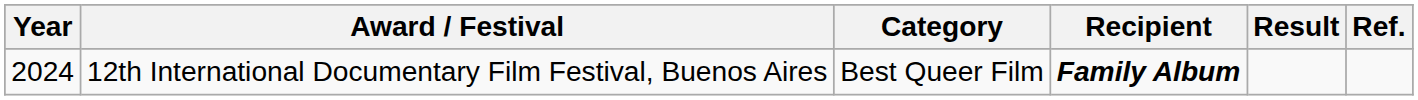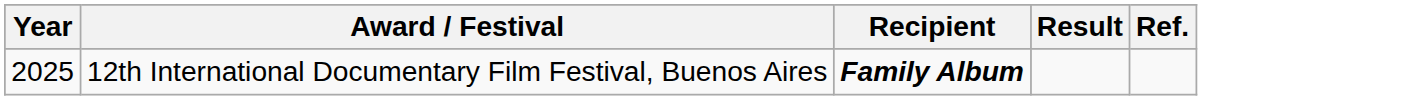- column: Category | Best Queer Film
12th International Documentary Film Festival, Buenos Aires | Year: 2024 -> 2025
